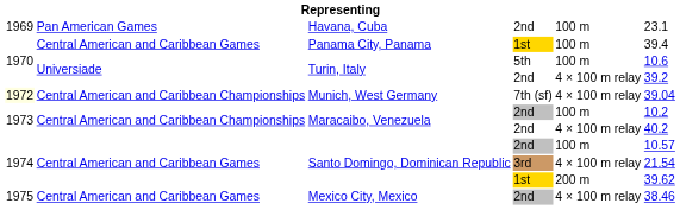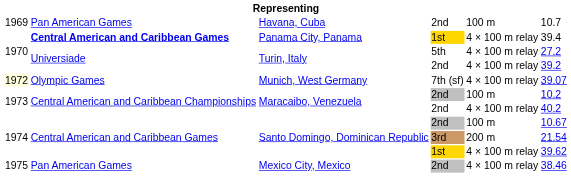Havana, Cuba | column 6: 23.1 -> 10.7
Panama City, Panama | column 2: normal -> bold
Panama City, Panama | column 5: 100 m -> 4 × 100 m relay
Turin, Italy / 5th | column 5: 100 m -> 4 × 100 m relay
Turin, Italy / 5th | column 6: 10.6 -> 27.2
Munich, West Germany | column 2: Central American and Caribbean Championships -> Olympic Games
Munich, West Germany | column 6: 39.04 -> 39.07
Santo Domingo, Dominican Republic / 2nd | column 6: 10.57 -> 10.67
Santo Domingo, Dominican Republic / 3rd | column 5: 4 × 100 m relay -> 200 m
Santo Domingo, Dominican Republic / 1st | column 5: 200 m -> 4 × 100 m relay
Mexico City, Mexico | column 2: Central American and Caribbean Games -> Pan American Games
